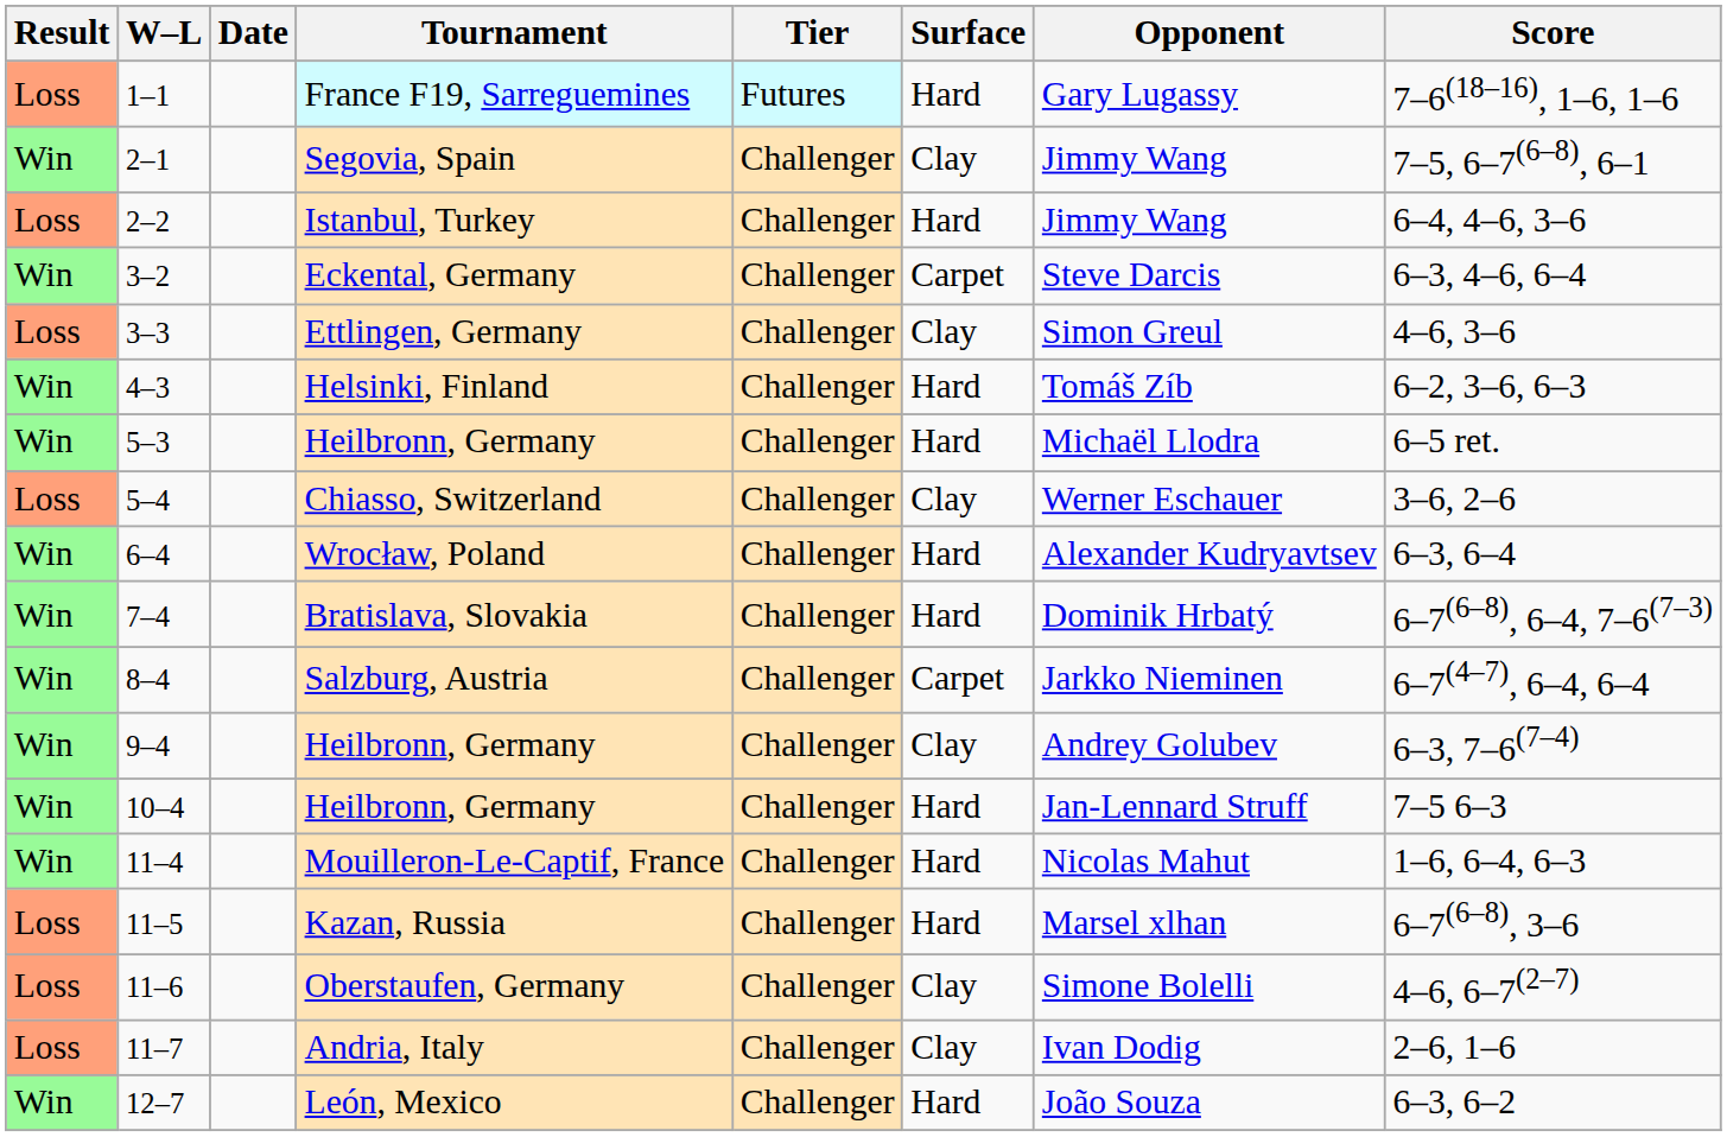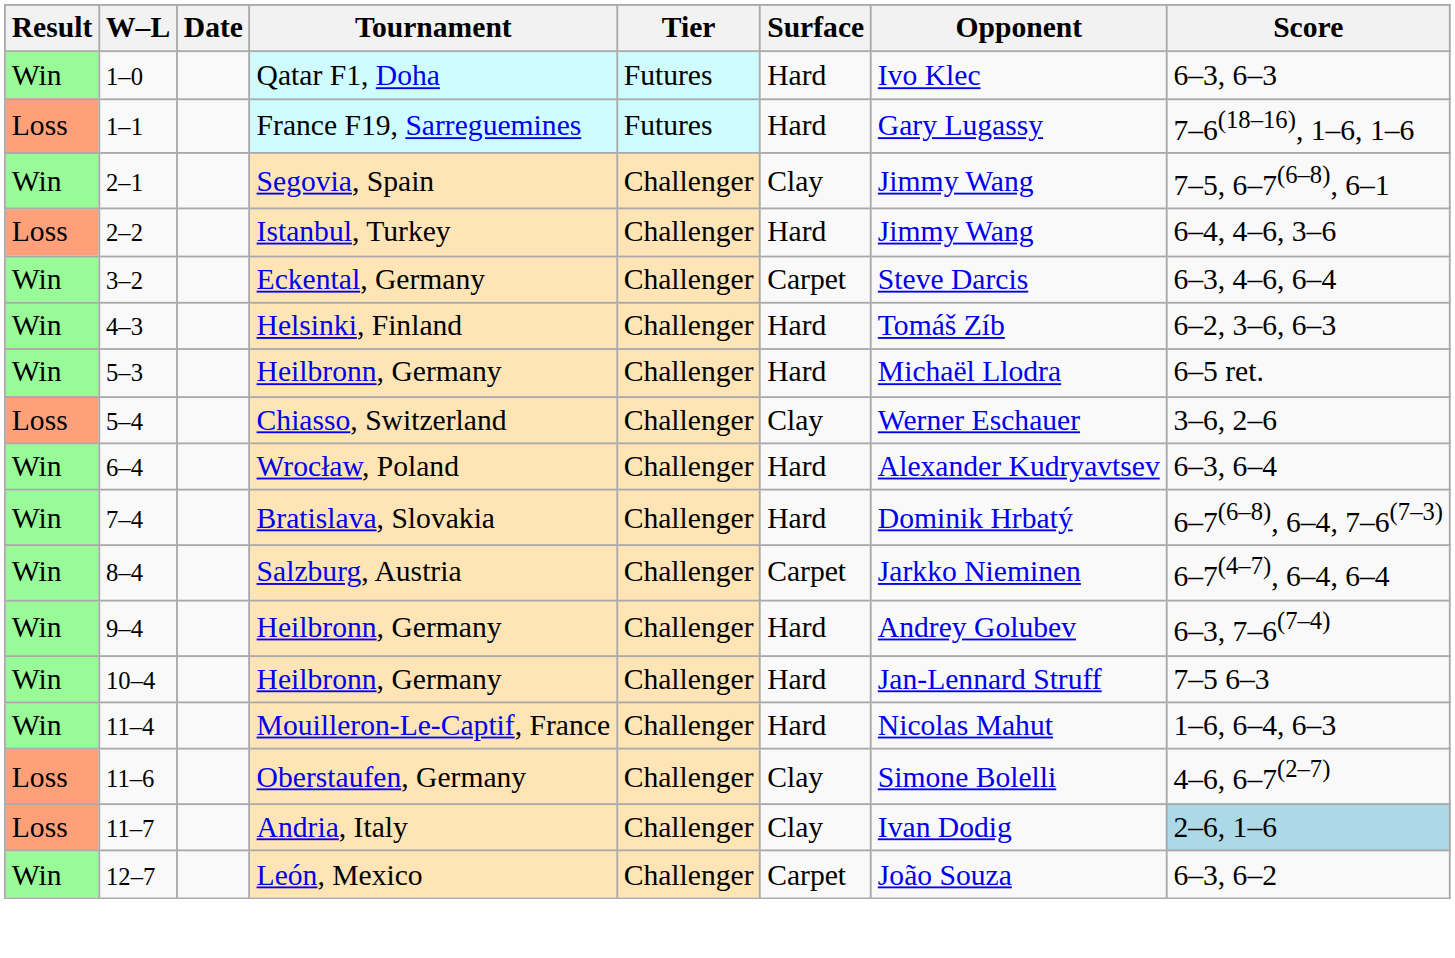+ row: Win | 1–0 | Qatar F1, Doha | Futures | Hard | Ivo Klec | 6–3, 6–3
- row: Loss | 3–3 | Ettlingen, Germany | Challenger | Clay | Simon Greul | 4–6, 3–6
9–4 | Surface: Clay -> Hard
- row: Loss | 11–5 | Kazan, Russia | Challenger | Hard | Marsel xlhan | 6–7(6–8), 3–6
11–7 | Score: no background -> lightblue background
12–7 | Surface: Hard -> Carpet
